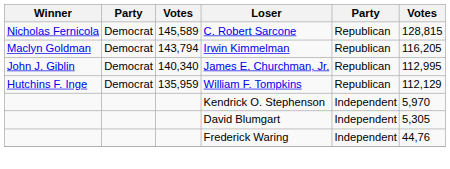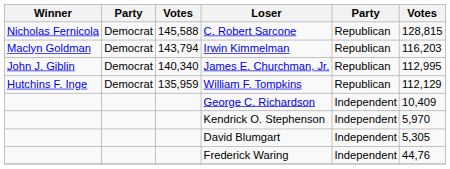C. Robert Sarcone | column 3: 145,589 -> 145,588
Irwin Kimmelman | column 6: 116,205 -> 116,203
+ row: George C. Richardson | Independent | 10,409
